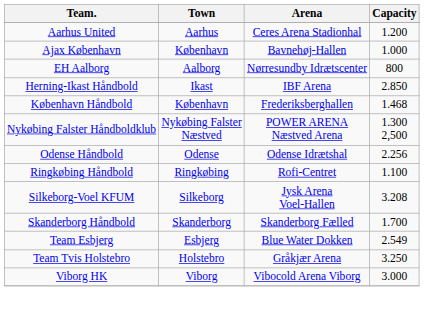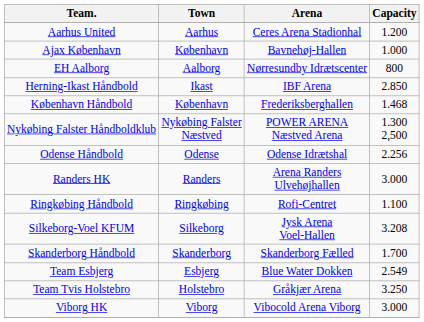+ row: Randers HK | Randers | Arena Randers Ulvehøjhallen | 3.000
